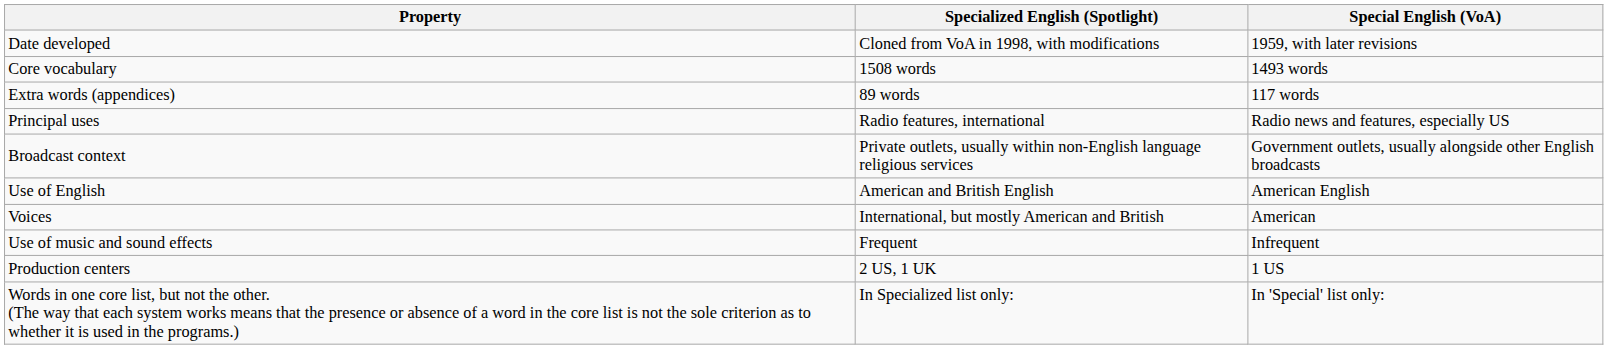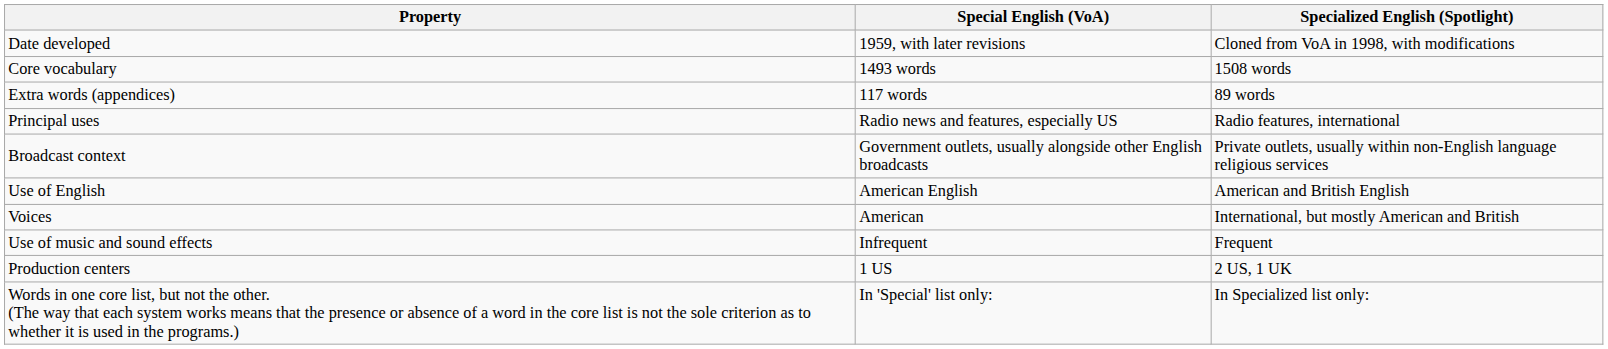columns swapped: Special English (VoA) <-> Specialized English (Spotlight)
